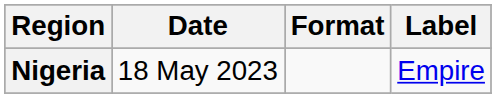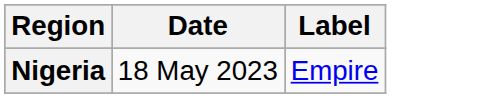- column: Format
